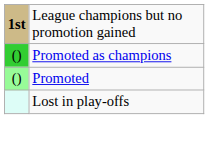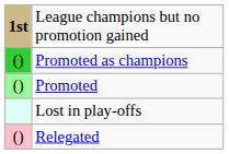+ row: () | Relegated
